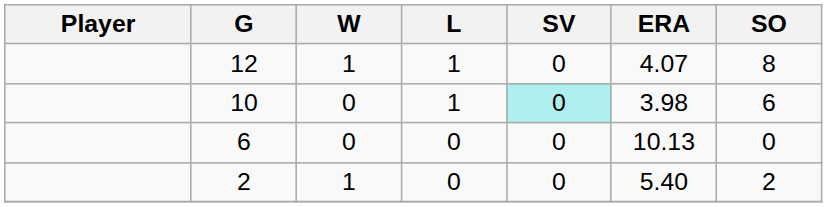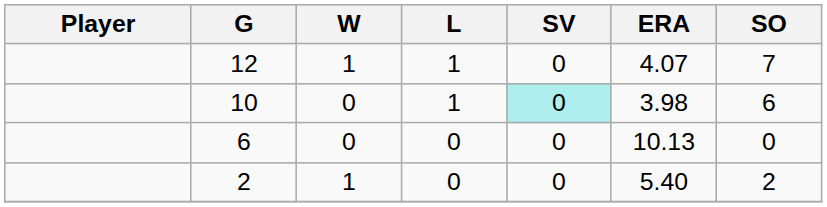12 | SO: 8 -> 7
